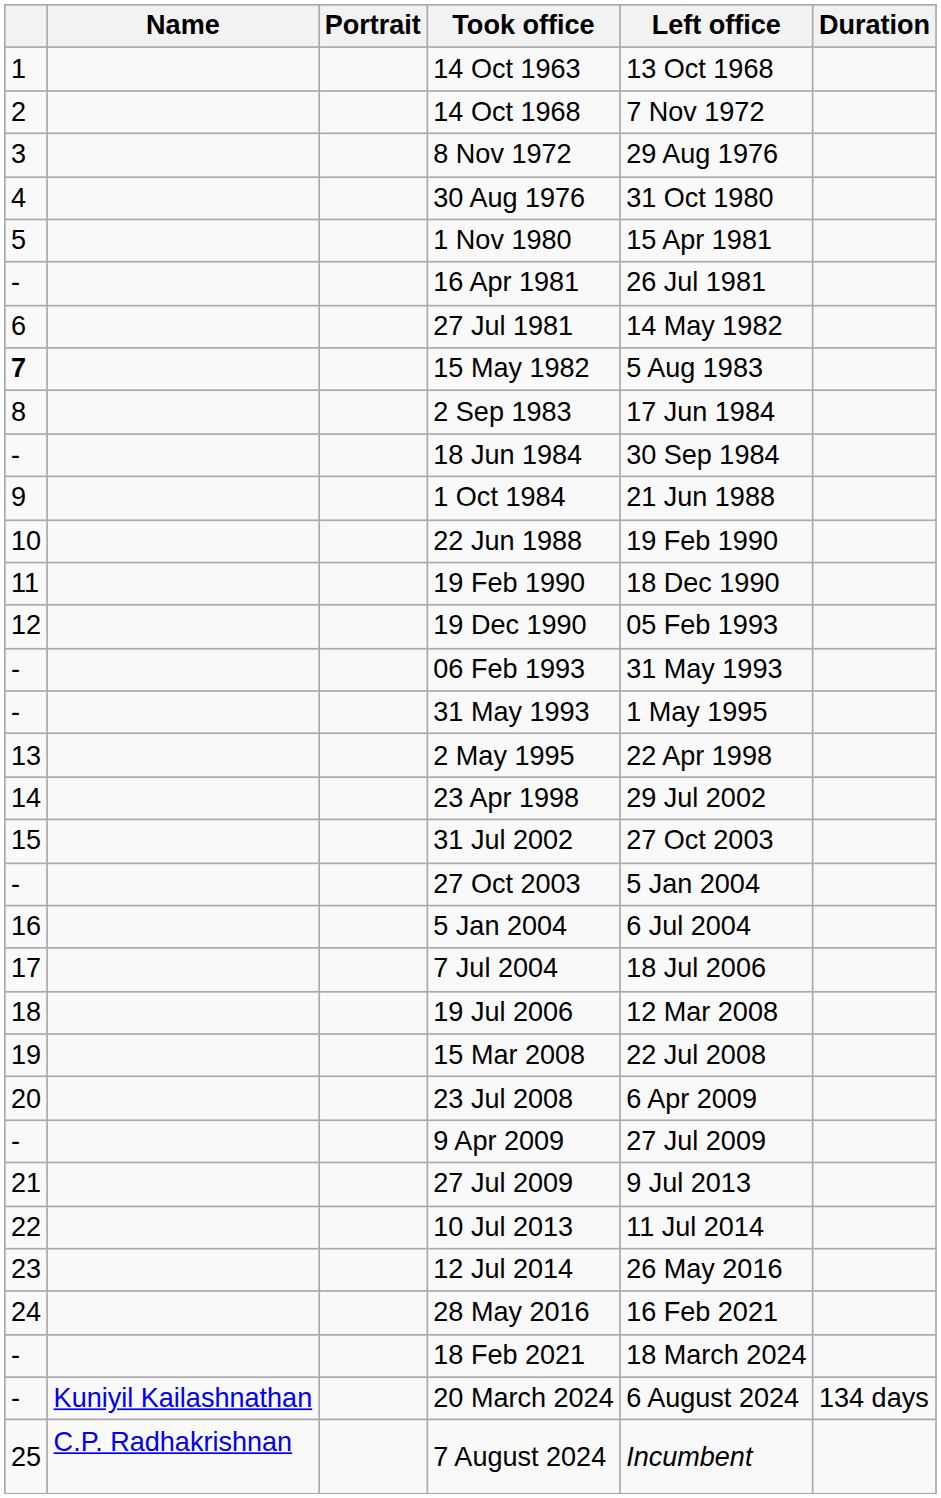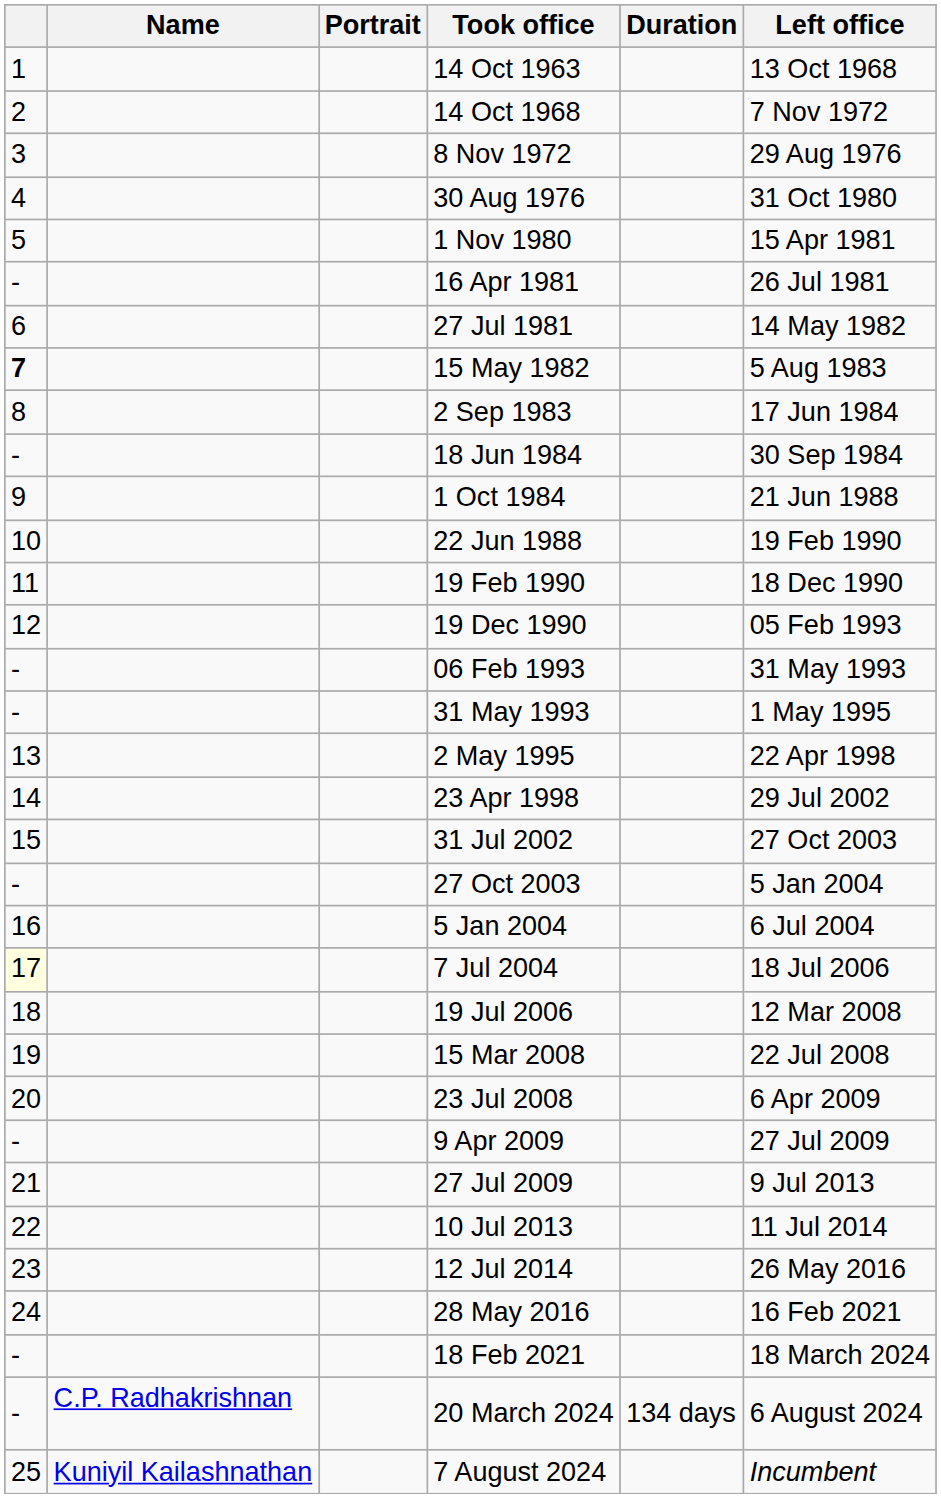columns swapped: Left office <-> Duration
7 Jul 2004 | column 1: no background -> lightyellow background
20 March 2024 | Name: Kuniyil Kailashnathan -> C.P. Radhakrishnan
7 August 2024 | Name: C.P. Radhakrishnan -> Kuniyil Kailashnathan
